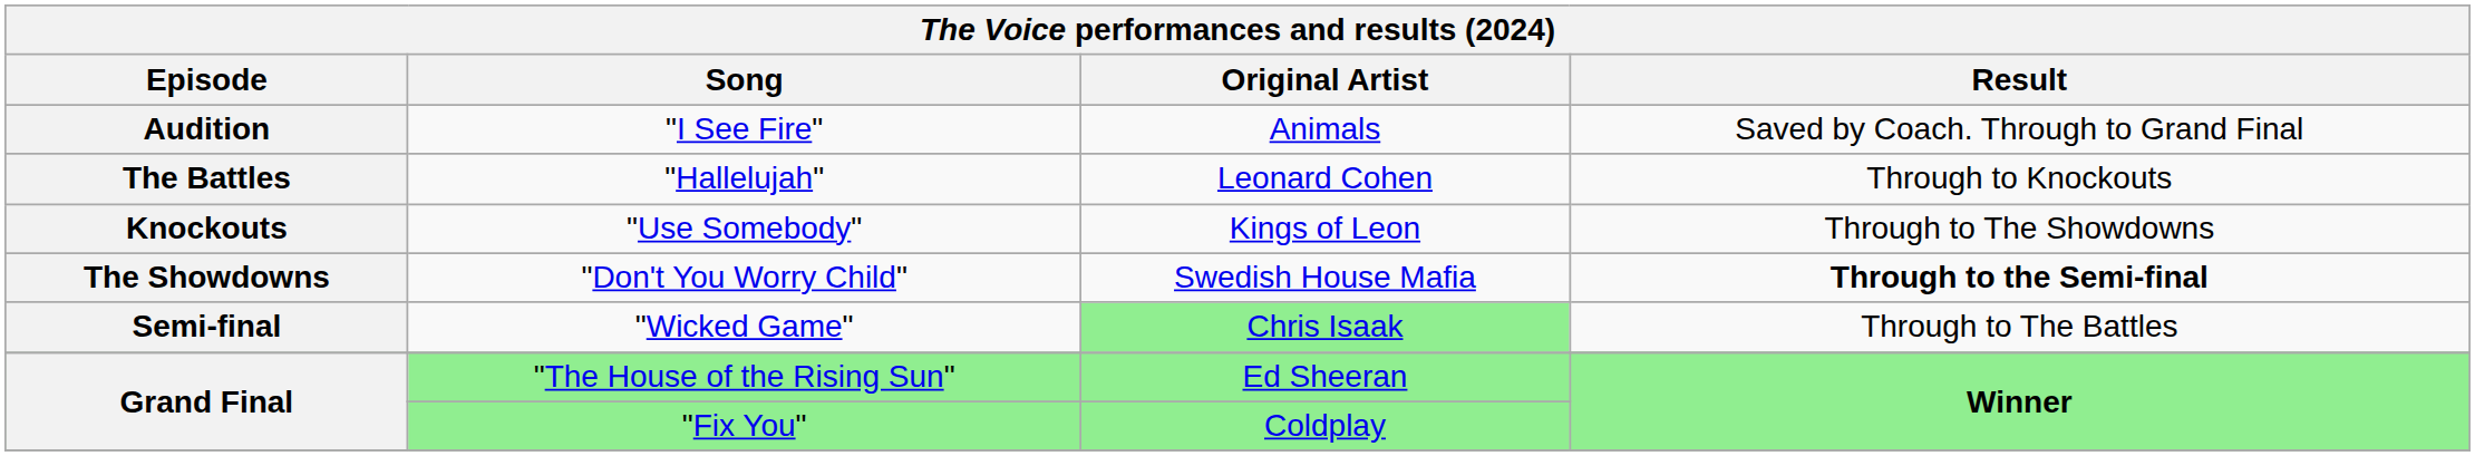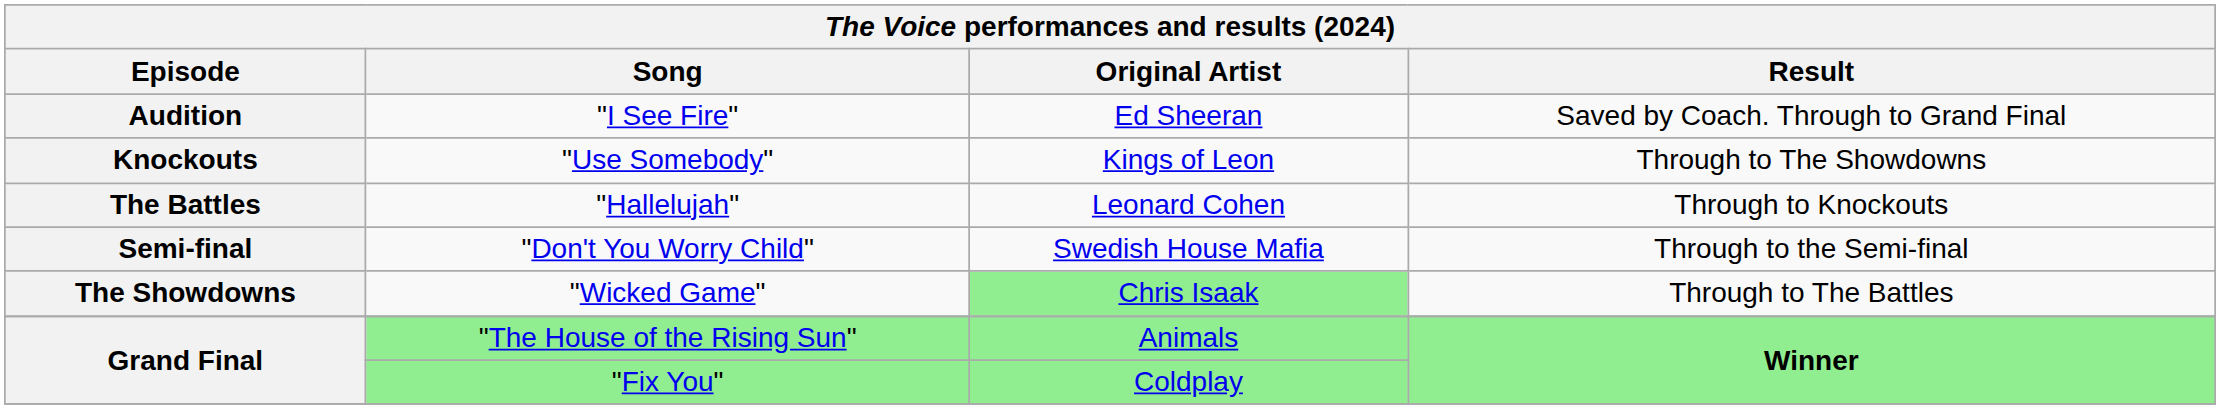"I See Fire" | Original Artist: Animals -> Ed Sheeran
rows swapped: "Hallelujah" <-> "Use Somebody"
"Don't You Worry Child" | Episode: The Showdowns -> Semi-final
"Don't You Worry Child" | Result: bold -> normal
"Wicked Game" | Episode: Semi-final -> The Showdowns
"The House of the Rising Sun" | Original Artist: Ed Sheeran -> Animals
